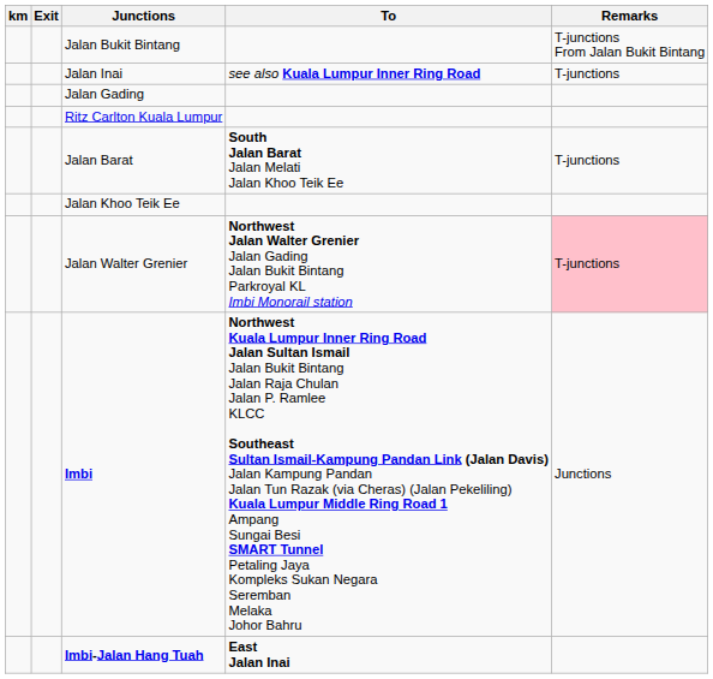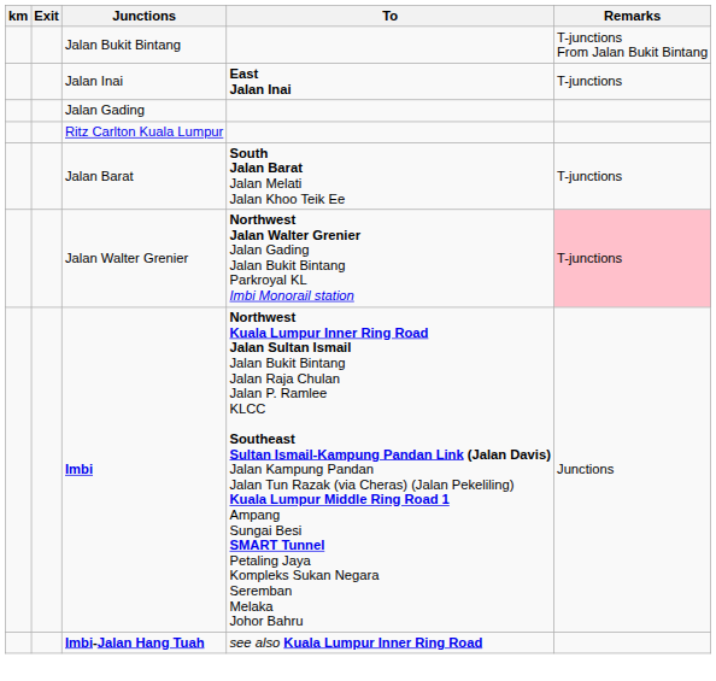Jalan Inai | To: see also Kuala Lumpur Inner Ring Road -> East Jalan Inai
- row: Jalan Khoo Teik Ee
Imbi-Jalan Hang Tuah | To: East Jalan Inai -> see also Kuala Lumpur Inner Ring Road
